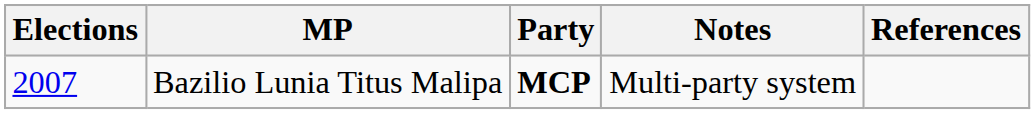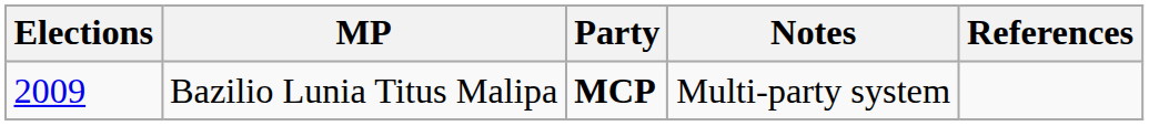Bazilio Lunia Titus Malipa | Elections: 2007 -> 2009
